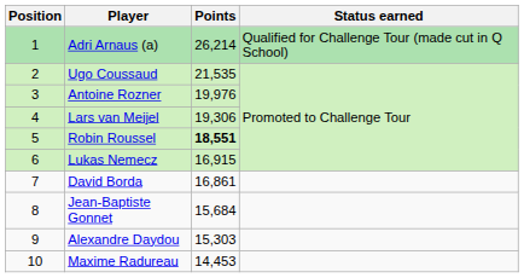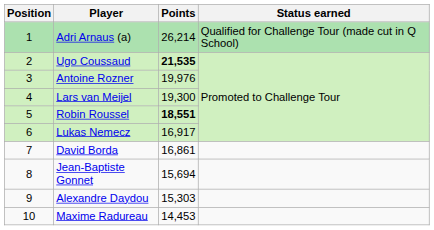Ugo Coussaud | Points: normal -> bold
Lars van Meijel | Points: 19,306 -> 19,300
Lukas Nemecz | Points: 16,915 -> 16,917
Jean-Baptiste Gonnet | Points: 15,684 -> 15,694
